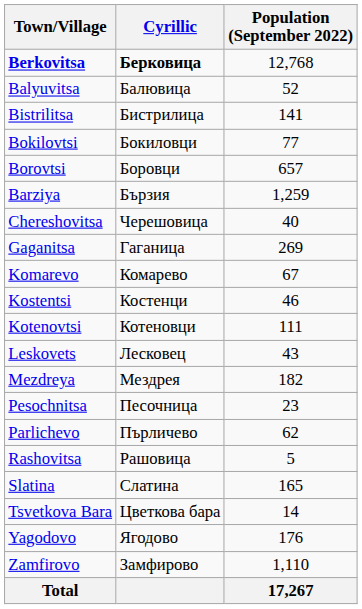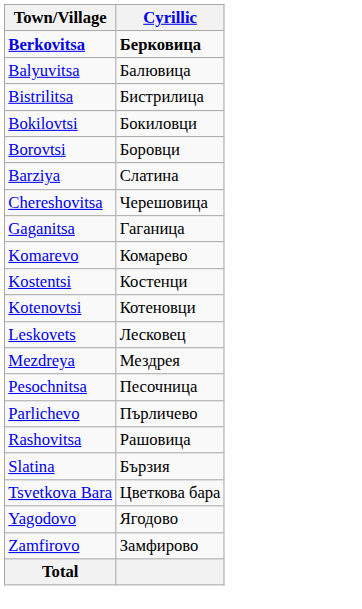- column: Population (September 2022) | 12,768 | 52 | 141 | 77 | 657 | 1,259 | 40 | 269 | 67 | 46 | 111 | 43 | 182 | 23 | 62 | 5 | 165 | 14 | 176 | 1,110 | 17,267
Barziya | Cyrillic: Бързия -> Слатина
Slatina | Cyrillic: Слатина -> Бързия
